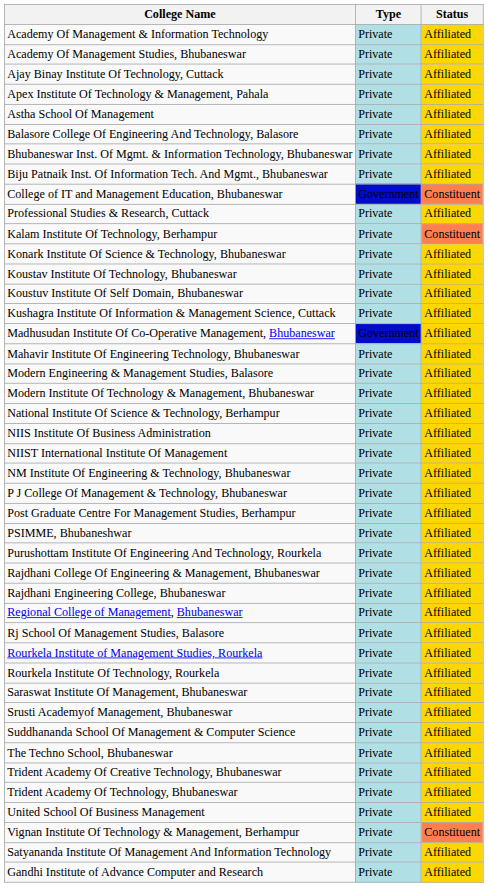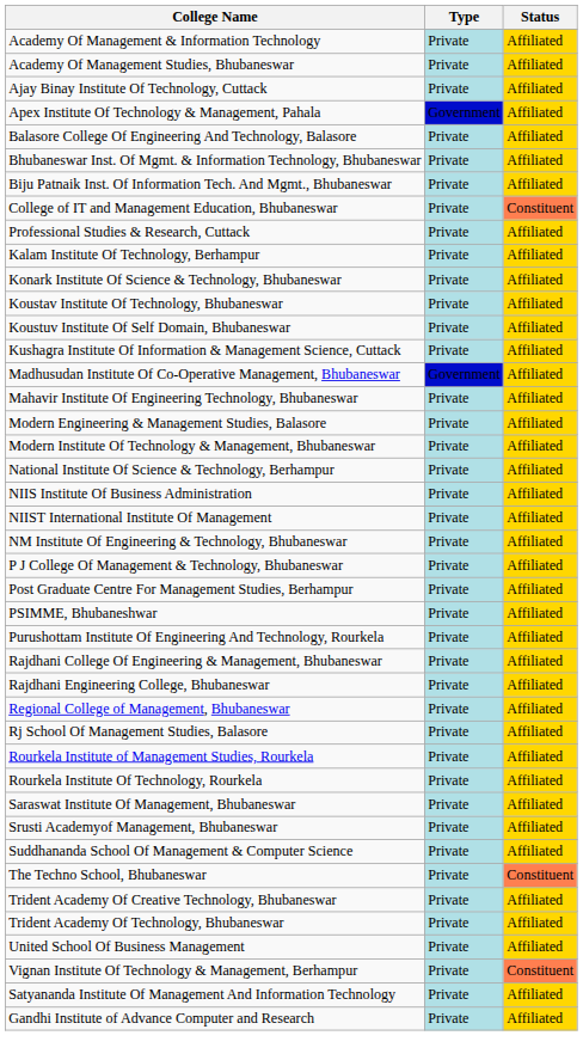Apex Institute Of Technology & Management, Pahala | Type: Private -> Government
- row: Astha School Of Management | Private | Affiliated
College of IT and Management Education, Bhubaneswar | Type: Government -> Private
Kalam Institute Of Technology, Berhampur | Status: Constituent -> Affiliated
The Techno School, Bhubaneswar | Status: Affiliated -> Constituent
